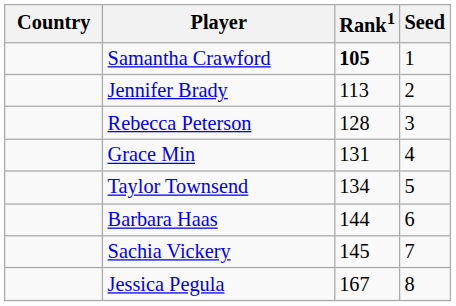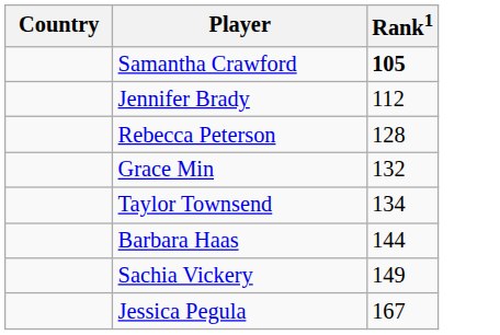- column: Seed | 1 | 2 | 3 | 4 | 5 | 6 | 7 | 8
Jennifer Brady | Rank1: 113 -> 112
Grace Min | Rank1: 131 -> 132
Sachia Vickery | Rank1: 145 -> 149
